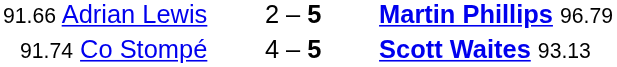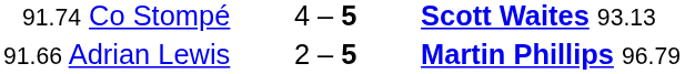rows swapped: 91.66 Adrian Lewis <-> 91.74 Co Stompé
